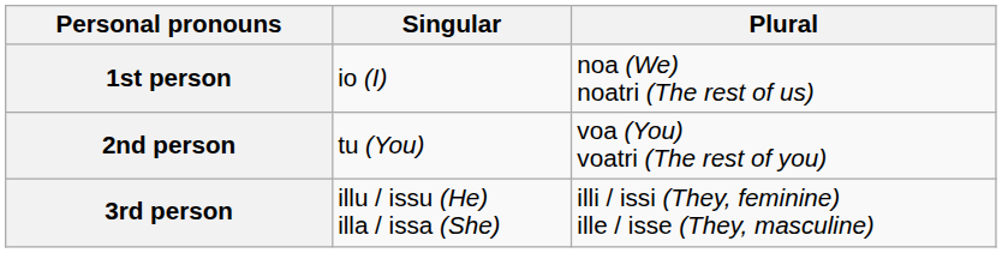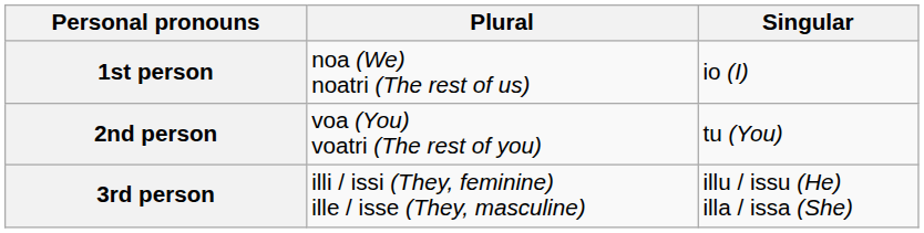columns swapped: Singular <-> Plural
